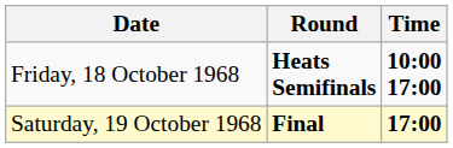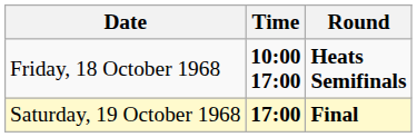columns swapped: Time <-> Round
